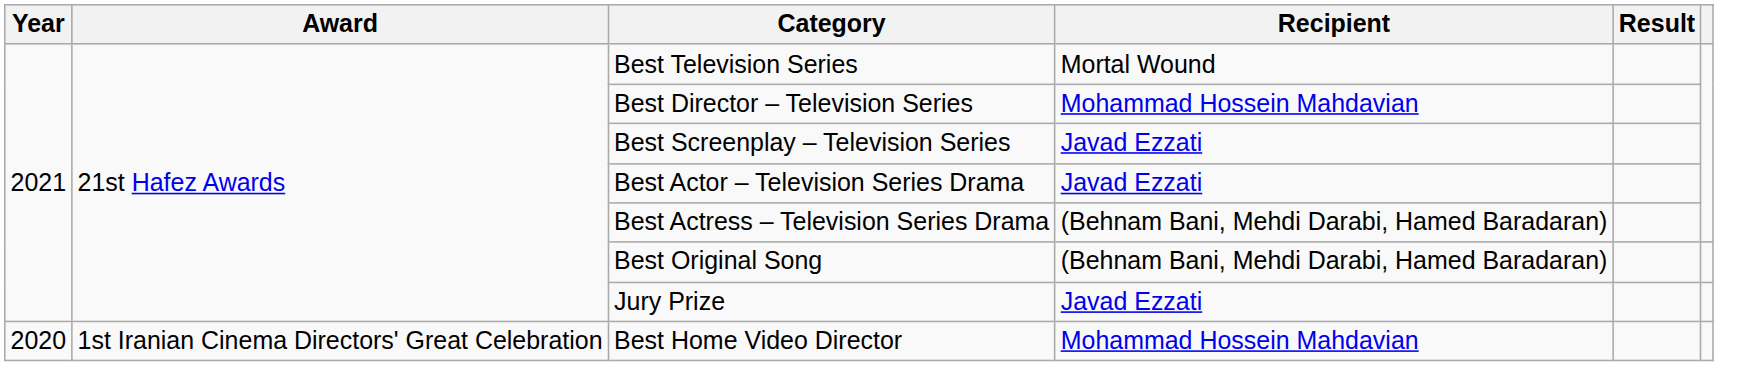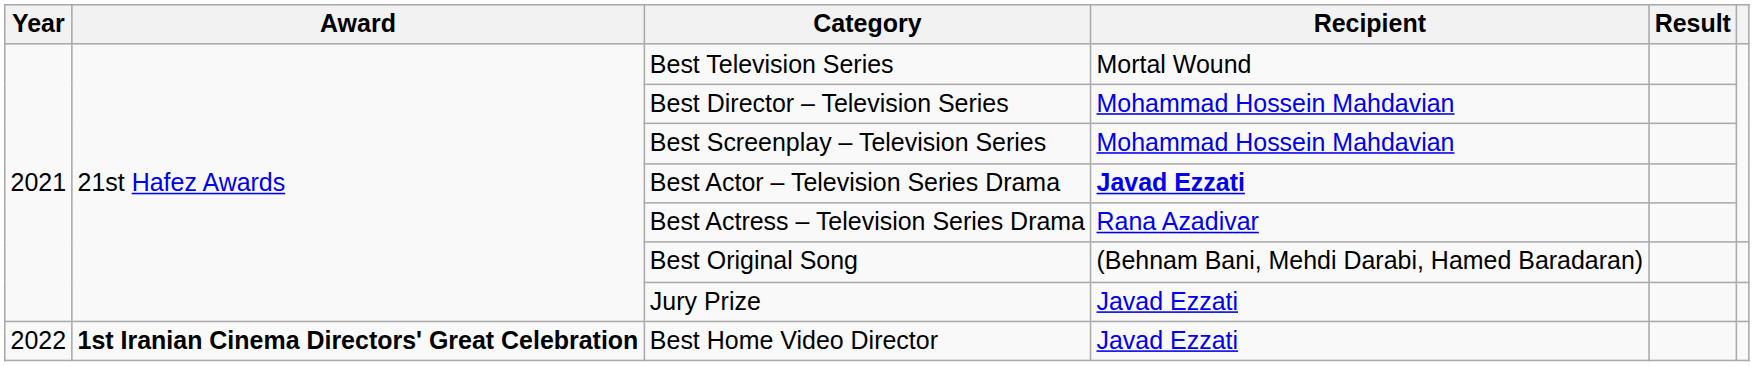Best Screenplay – Television Series | Recipient: Javad Ezzati -> Mohammad Hossein Mahdavian
Best Actor – Television Series Drama | Recipient: normal -> bold
Best Actress – Television Series Drama | Recipient: (Behnam Bani, Mehdi Darabi, Hamed Baradaran) -> Rana Azadivar
Best Home Video Director | Year: 2020 -> 2022
Best Home Video Director | Award: normal -> bold
Best Home Video Director | Recipient: Mohammad Hossein Mahdavian -> Javad Ezzati
